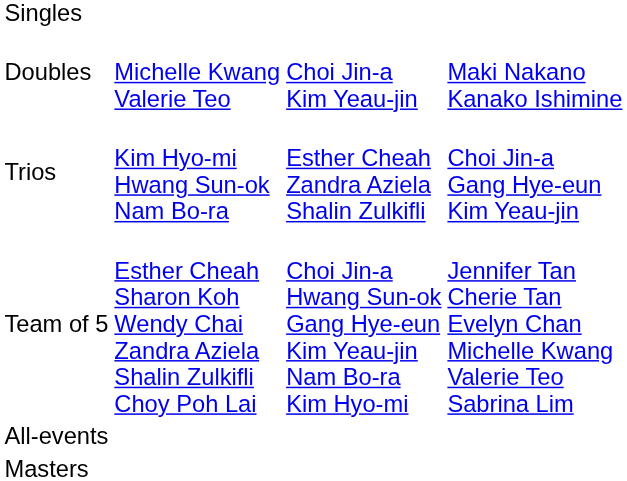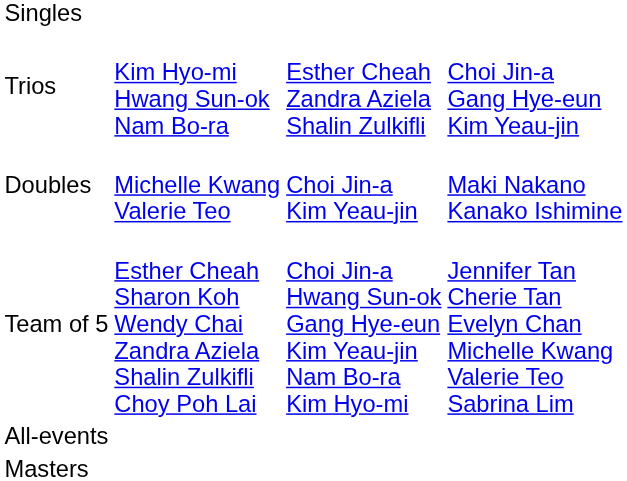rows swapped: Doubles <-> Trios
